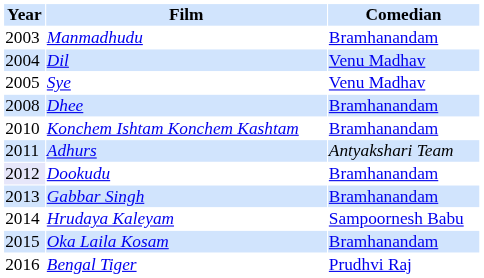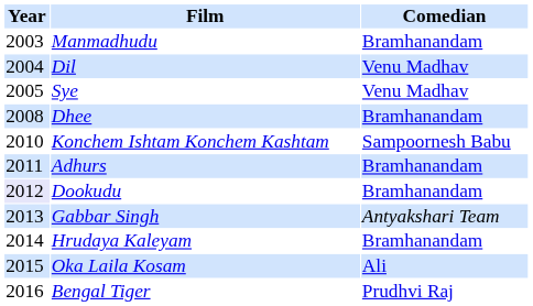Konchem Ishtam Konchem Kashtam | Comedian: Bramhanandam -> Sampoornesh Babu
Adhurs | Comedian: Antyakshari Team -> Bramhanandam
Gabbar Singh | Comedian: Bramhanandam -> Antyakshari Team
Hrudaya Kaleyam | Comedian: Sampoornesh Babu -> Bramhanandam
Oka Laila Kosam | Comedian: Bramhanandam -> Ali
